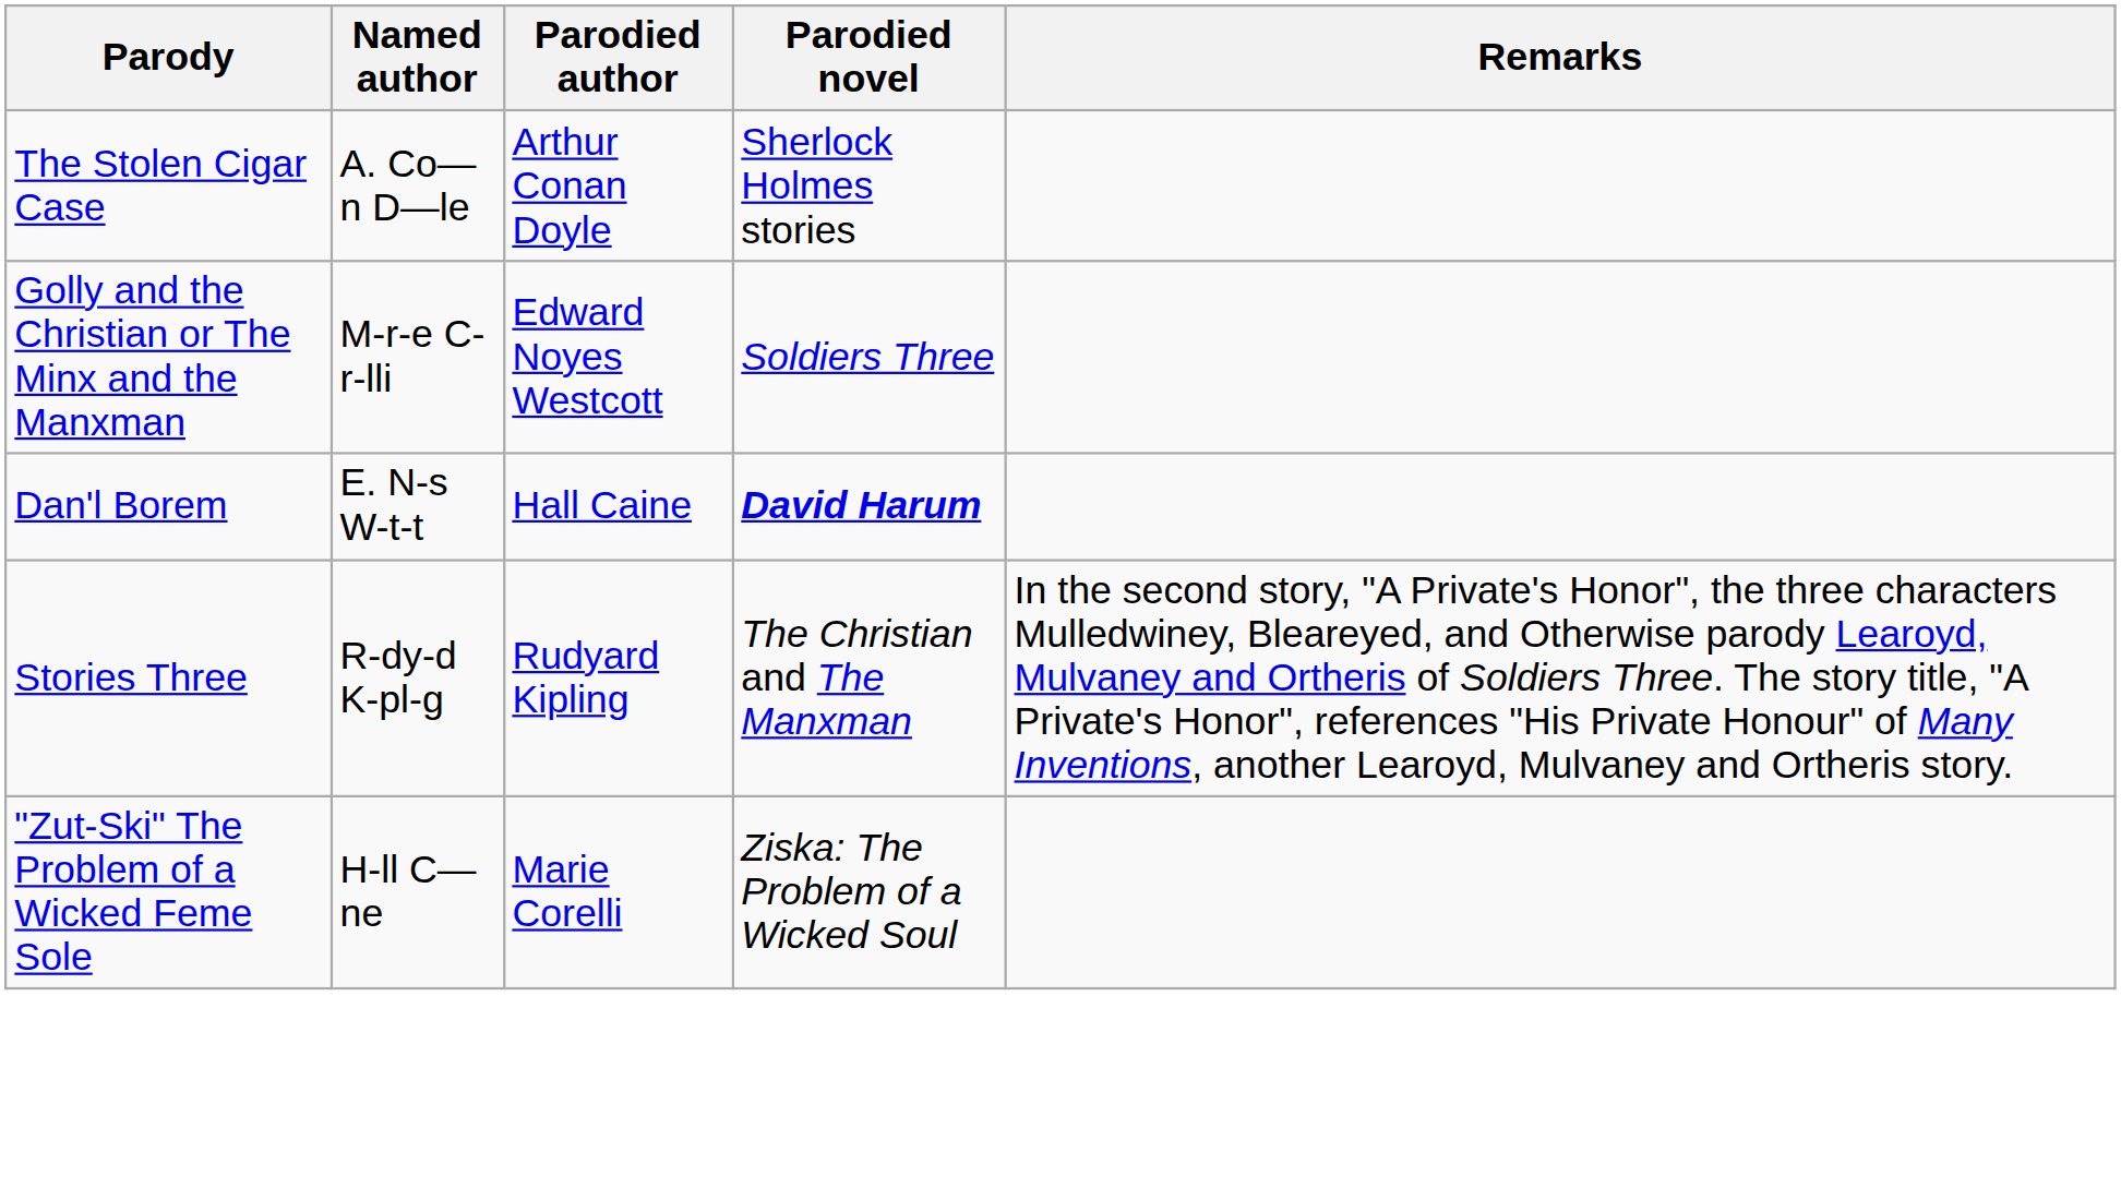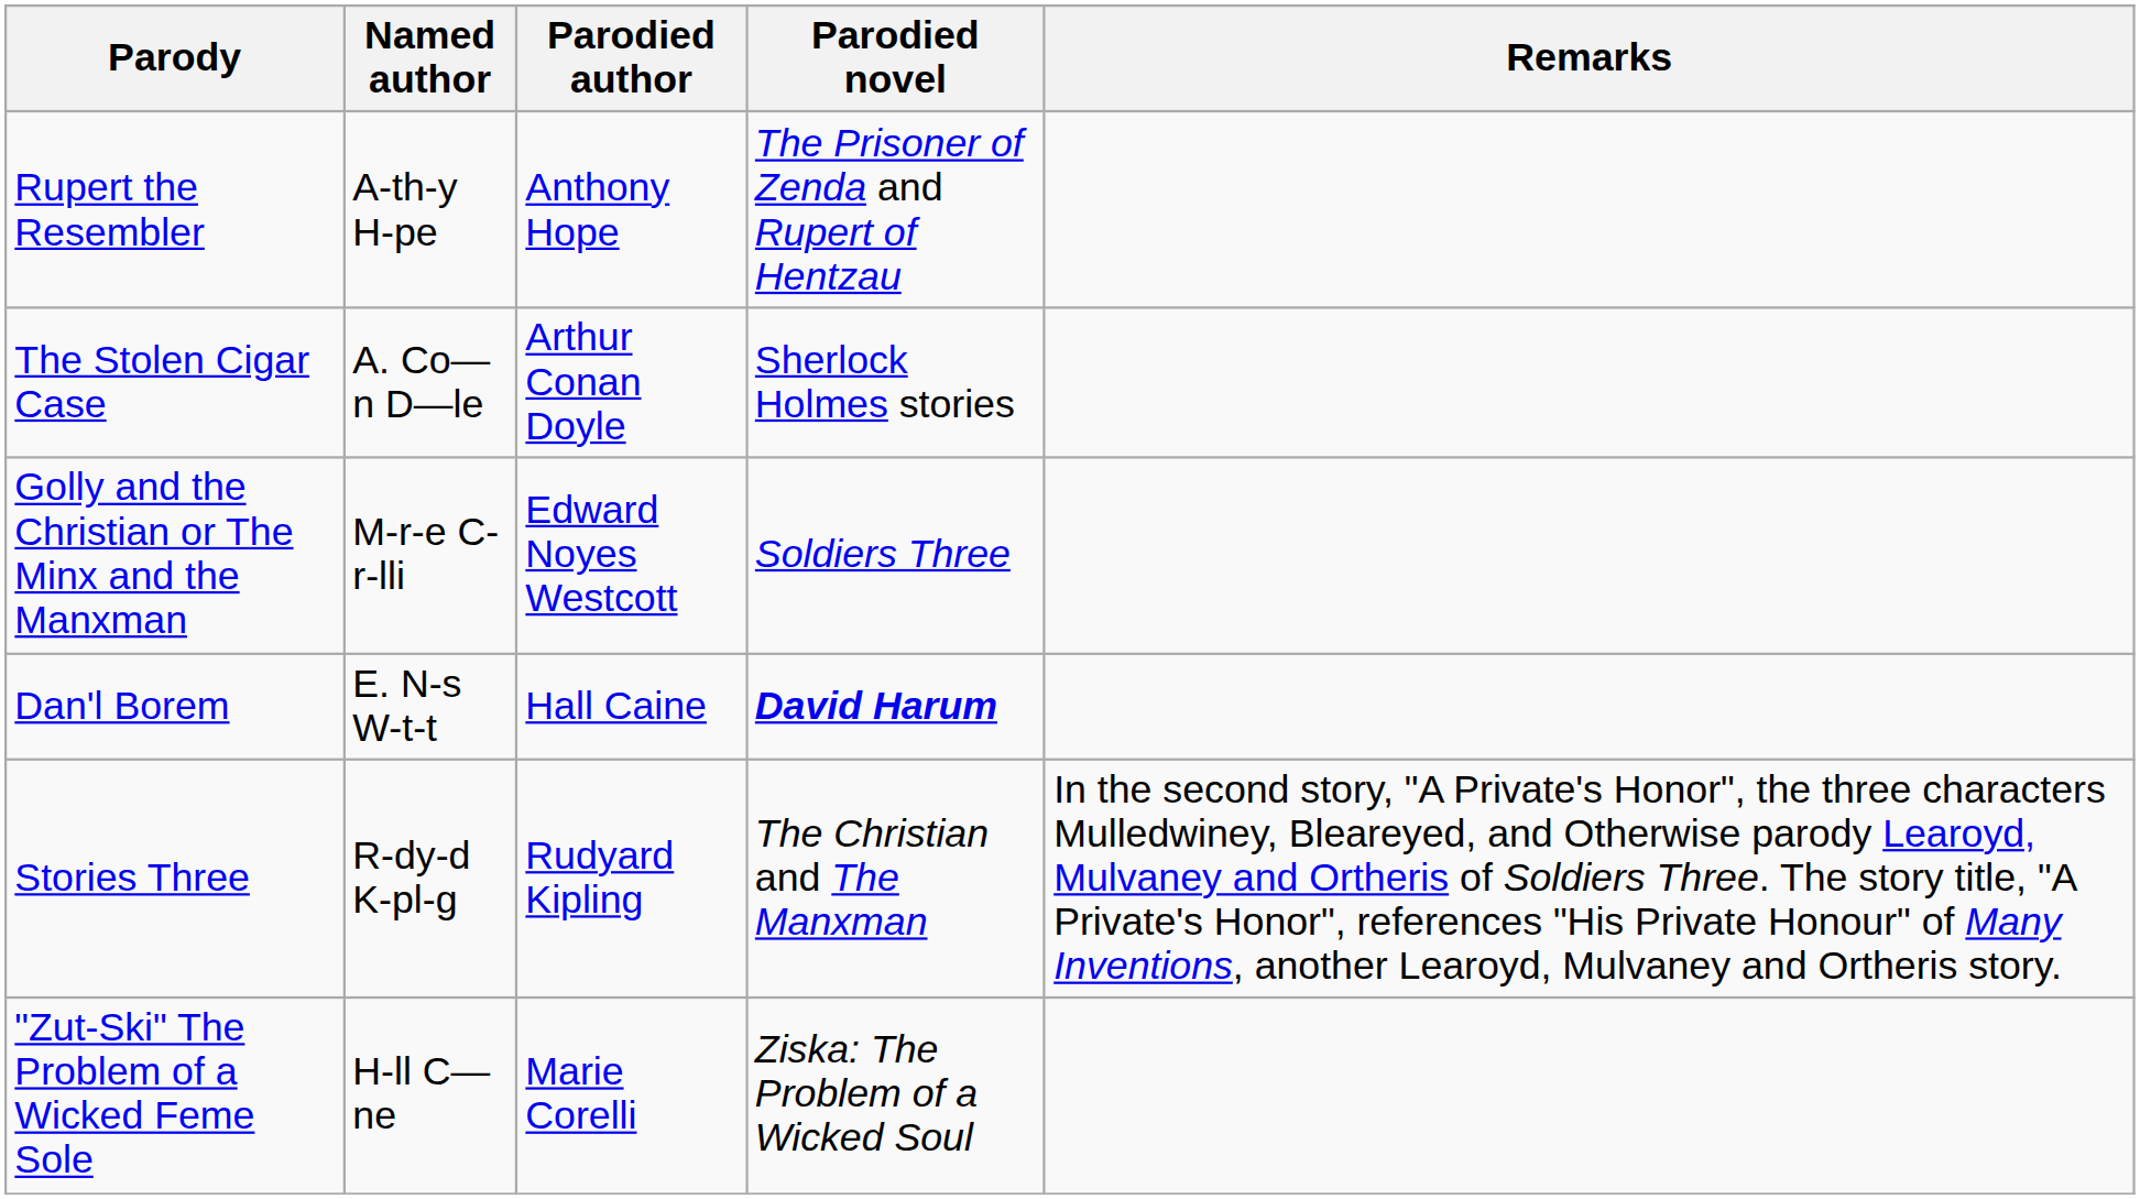+ row: Rupert the Resembler | A-th-y H-pe | Anthony Hope | The Prisoner of Zenda and Rupert of Hentzau
